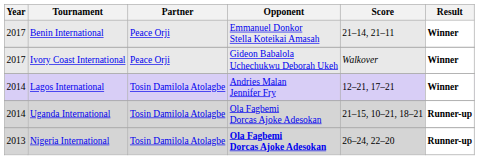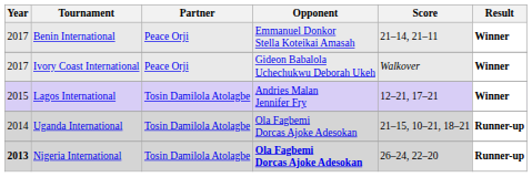Lagos International | Year: 2014 -> 2015
Nigeria International | Year: normal -> bold
